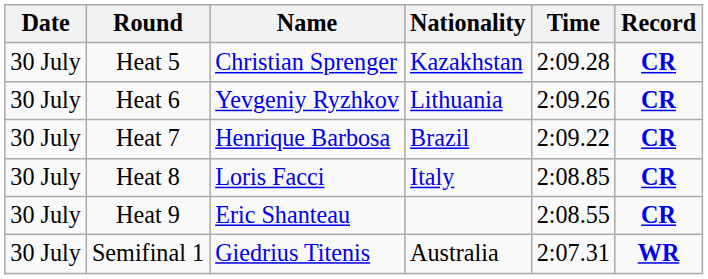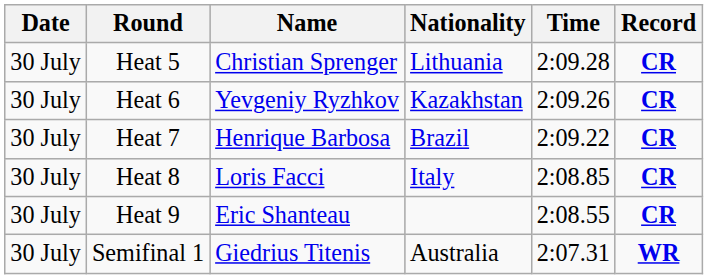Heat 5 | Nationality: Kazakhstan -> Lithuania
Heat 6 | Nationality: Lithuania -> Kazakhstan
